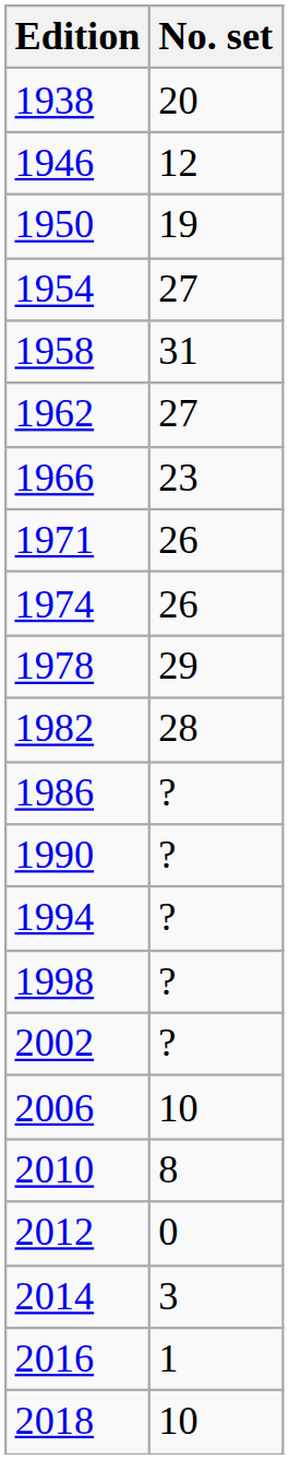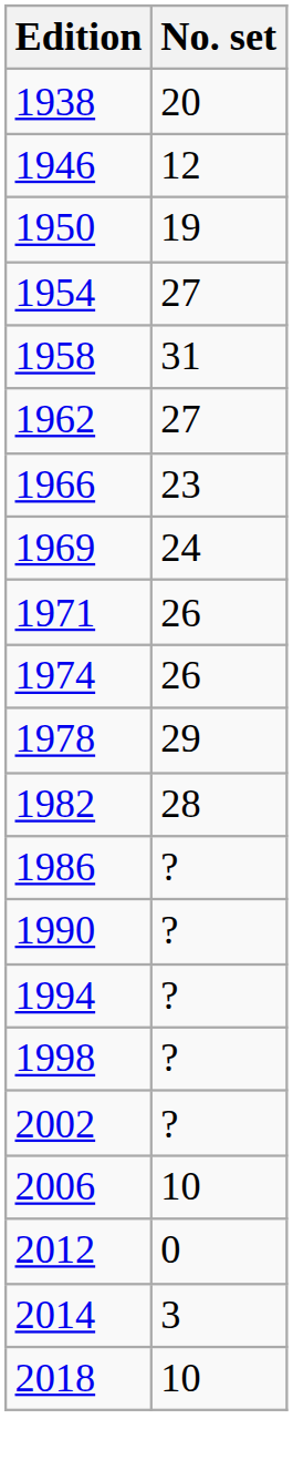+ row: 1969 | 24
- row: 2010 | 8
- row: 2016 | 1
